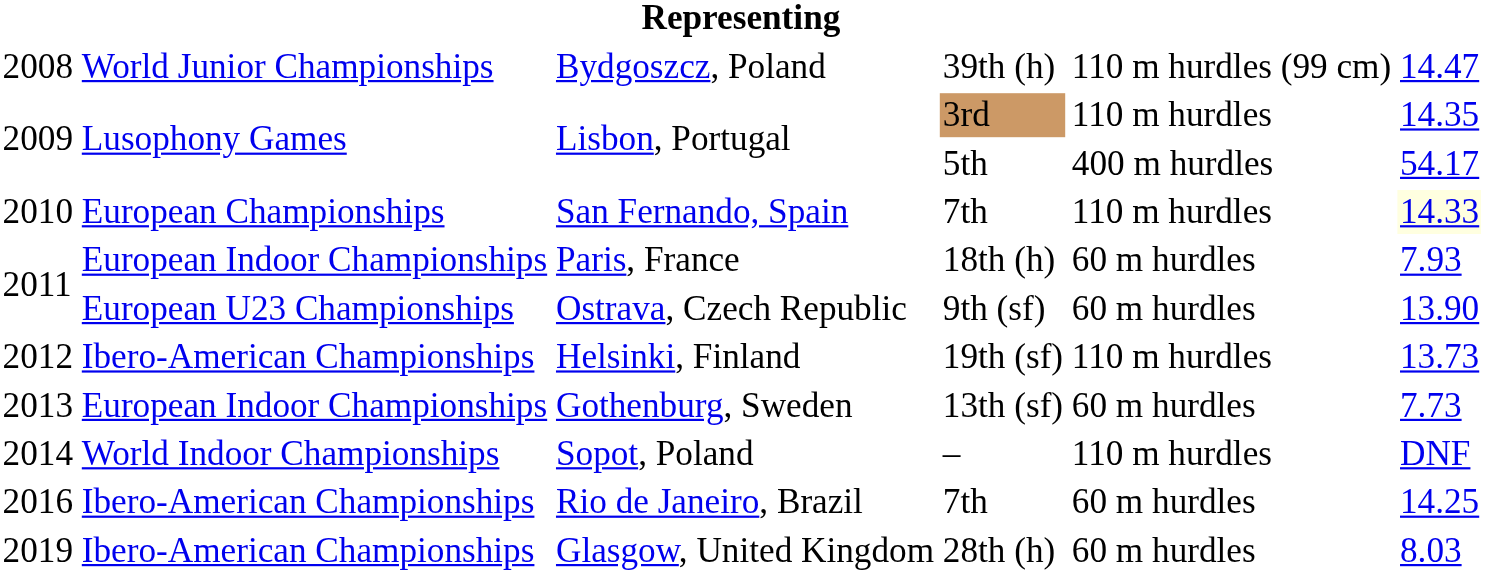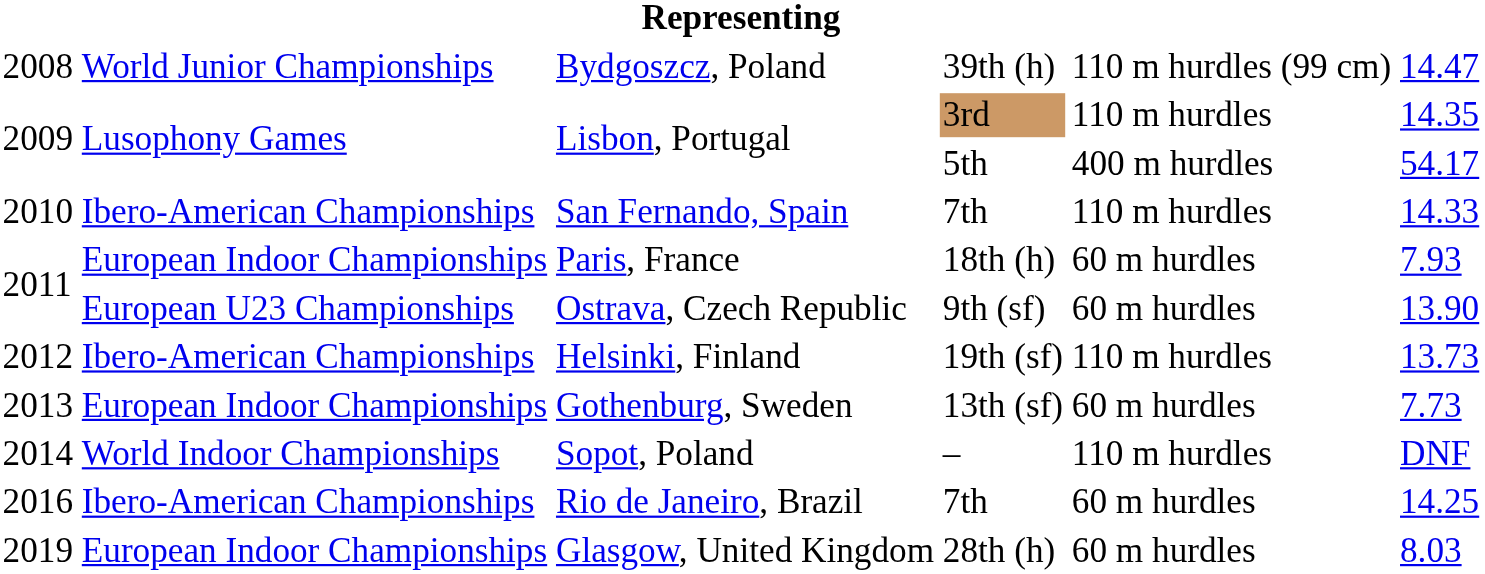San Fernando, Spain | column 2: European Championships -> Ibero-American Championships
San Fernando, Spain | column 6: lightyellow background -> no background
Glasgow, United Kingdom | column 2: Ibero-American Championships -> European Indoor Championships
